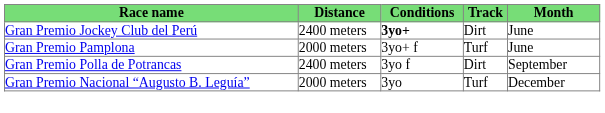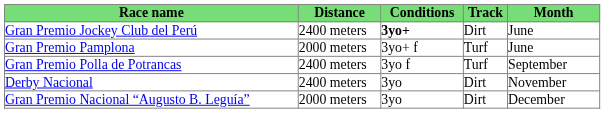Gran Premio Polla de Potrancas | Track: Dirt -> Turf
+ row: Derby Nacional | 2400 meters | 3yo | Dirt | November
Gran Premio Nacional “Augusto B. Leguía” | Track: Turf -> Dirt
